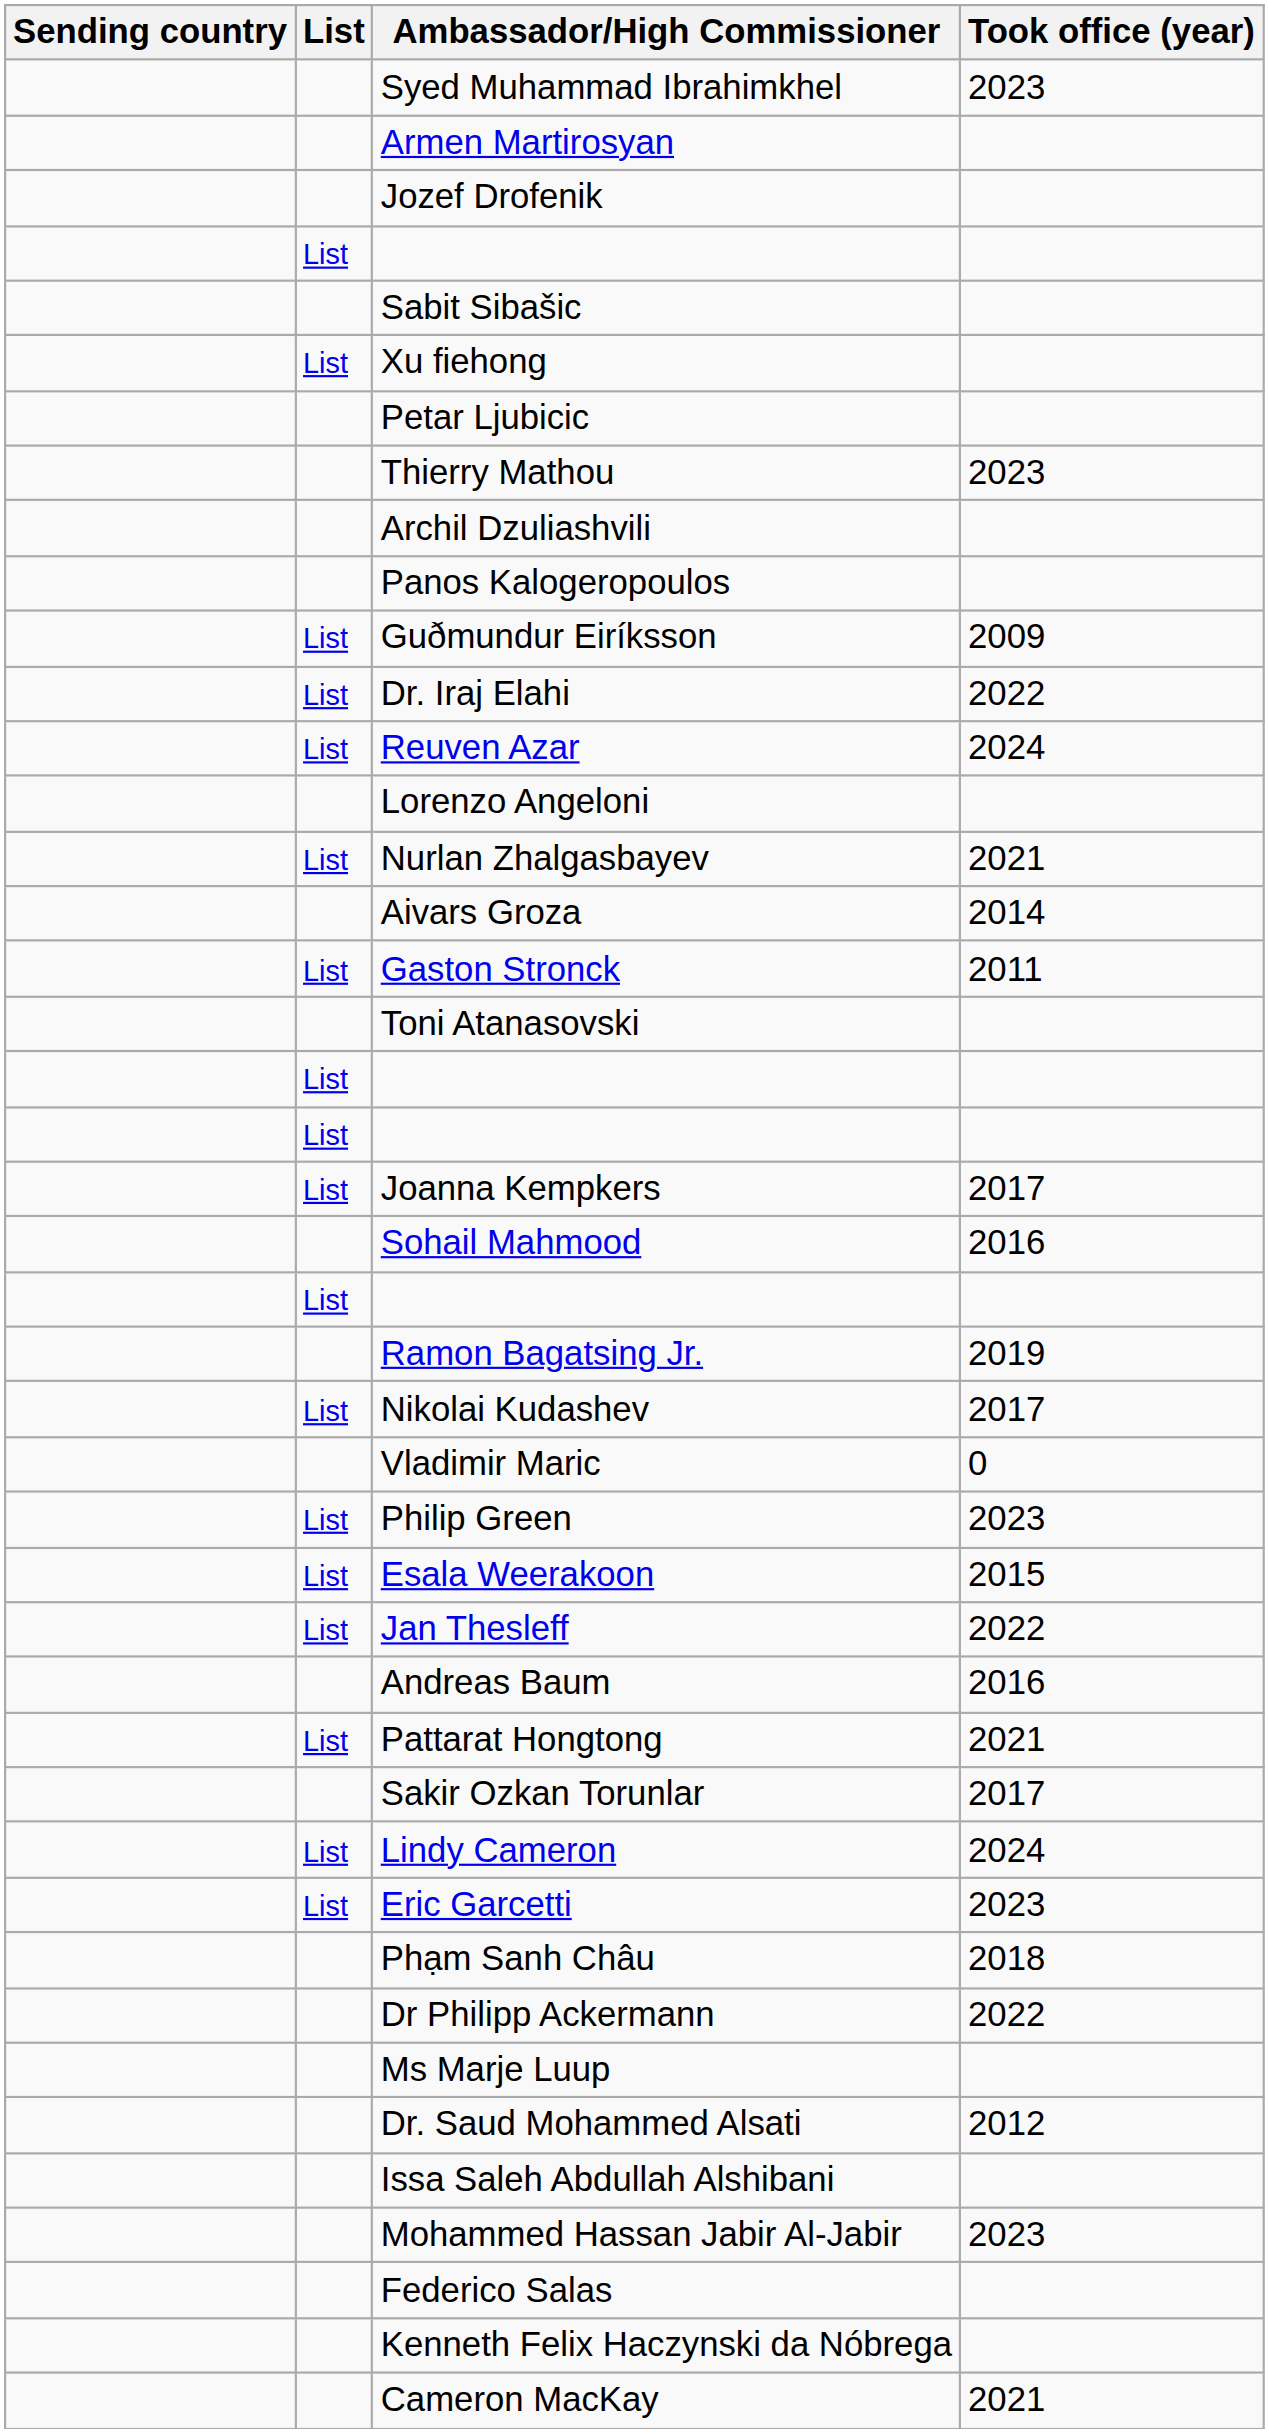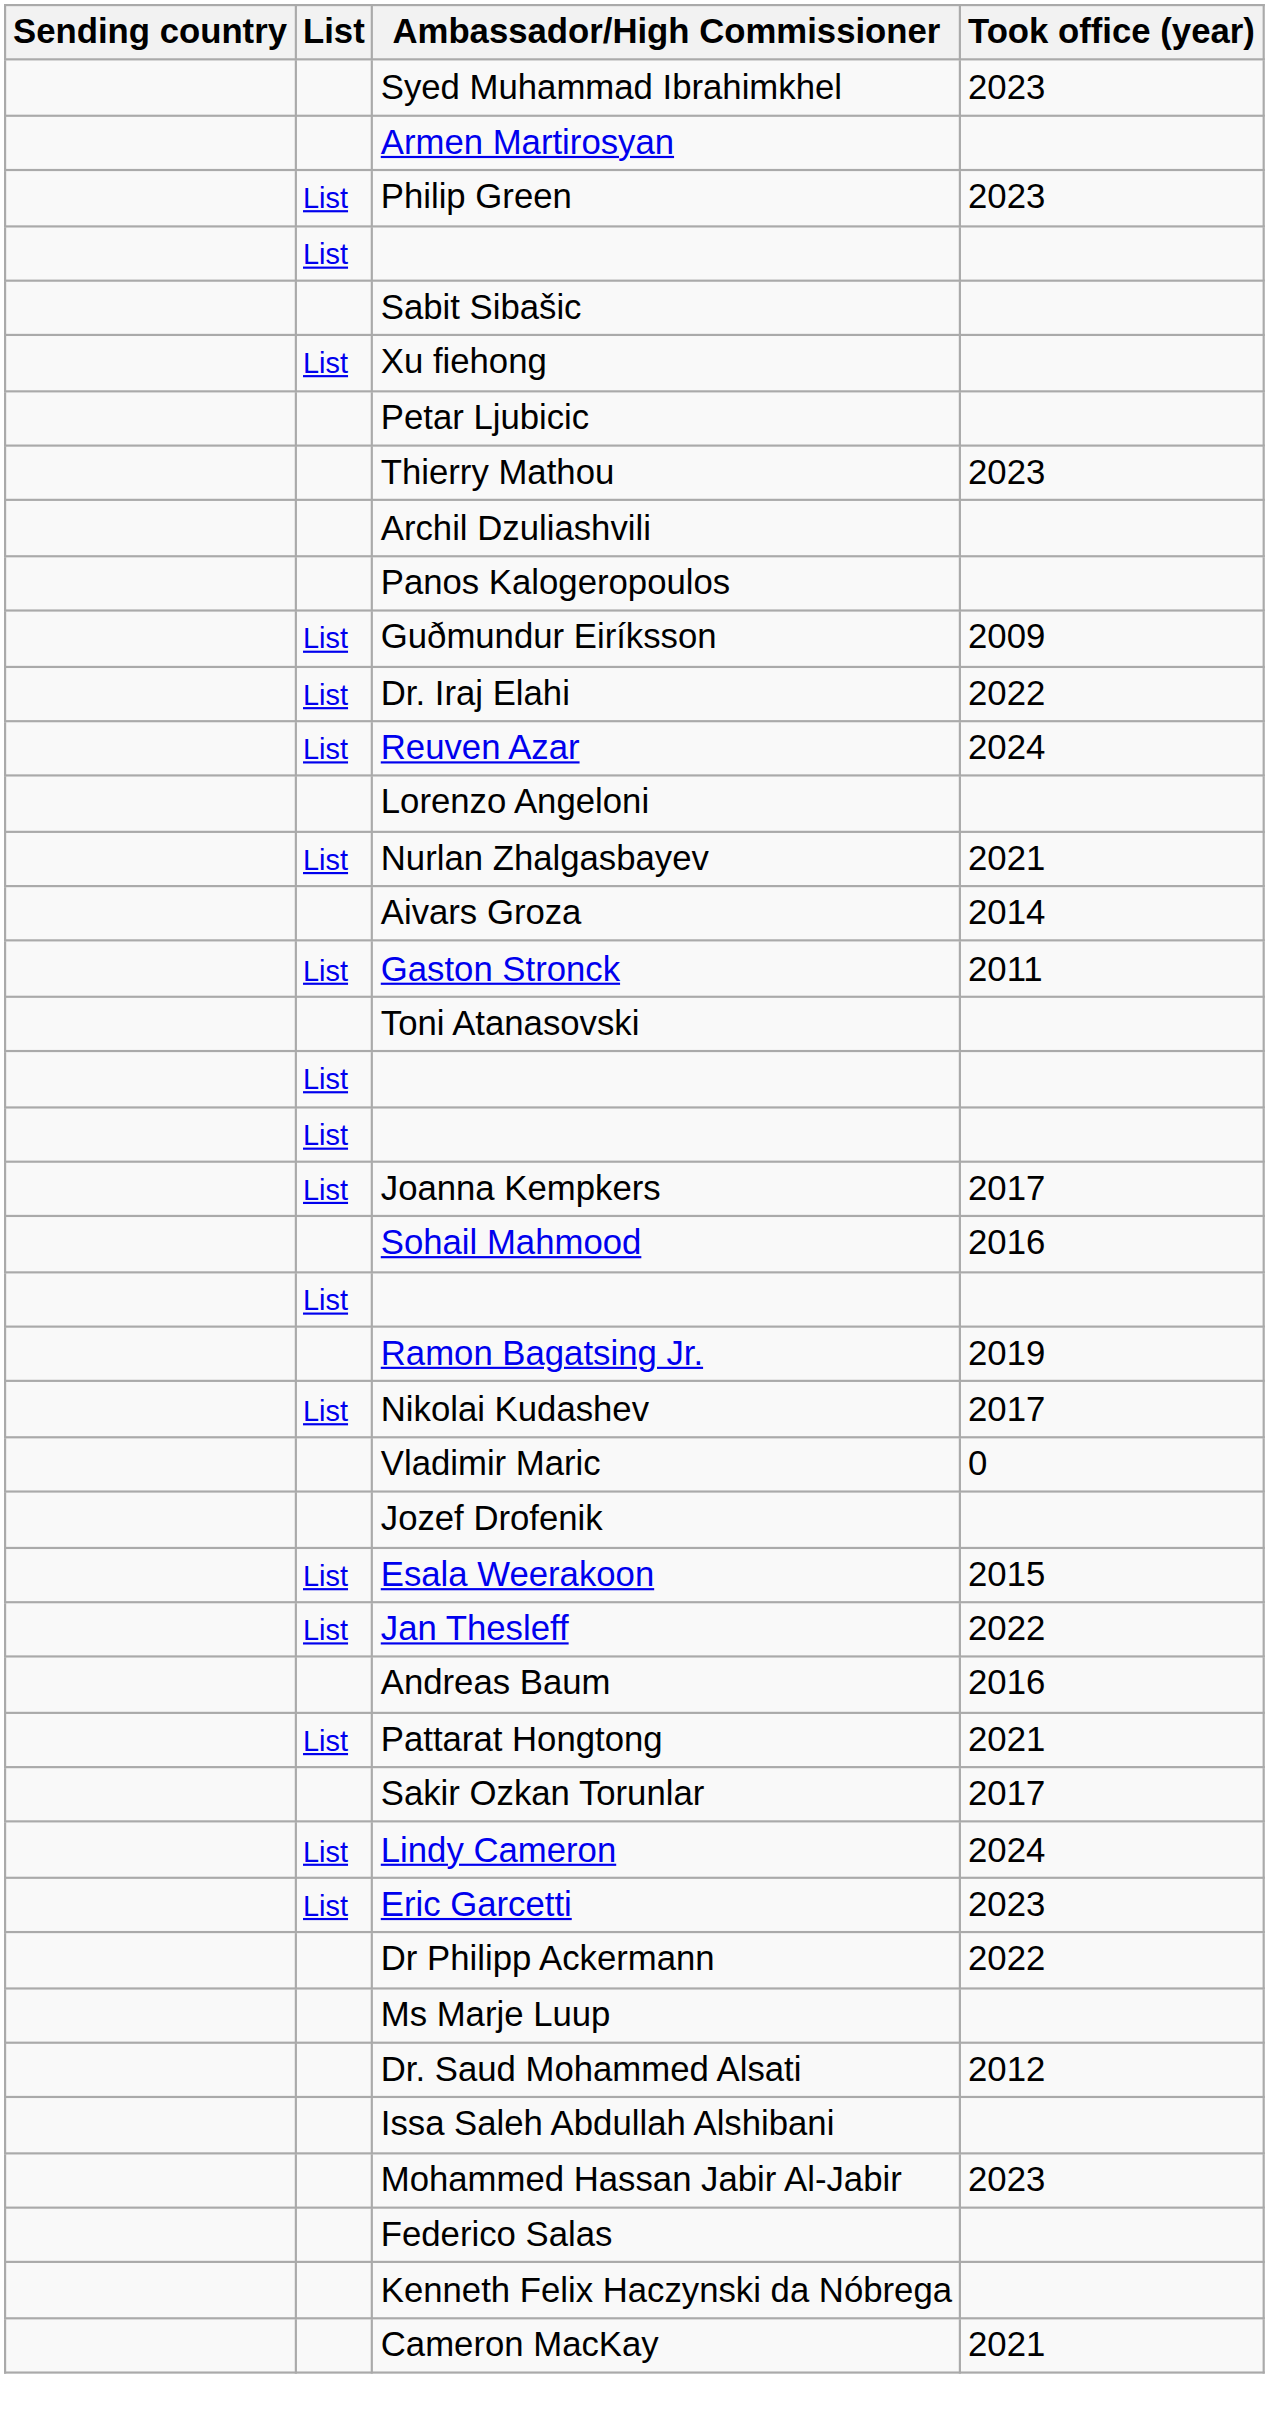rows swapped: Philip Green <-> Jozef Drofenik
- row: Phạm Sanh Châu | 2018
